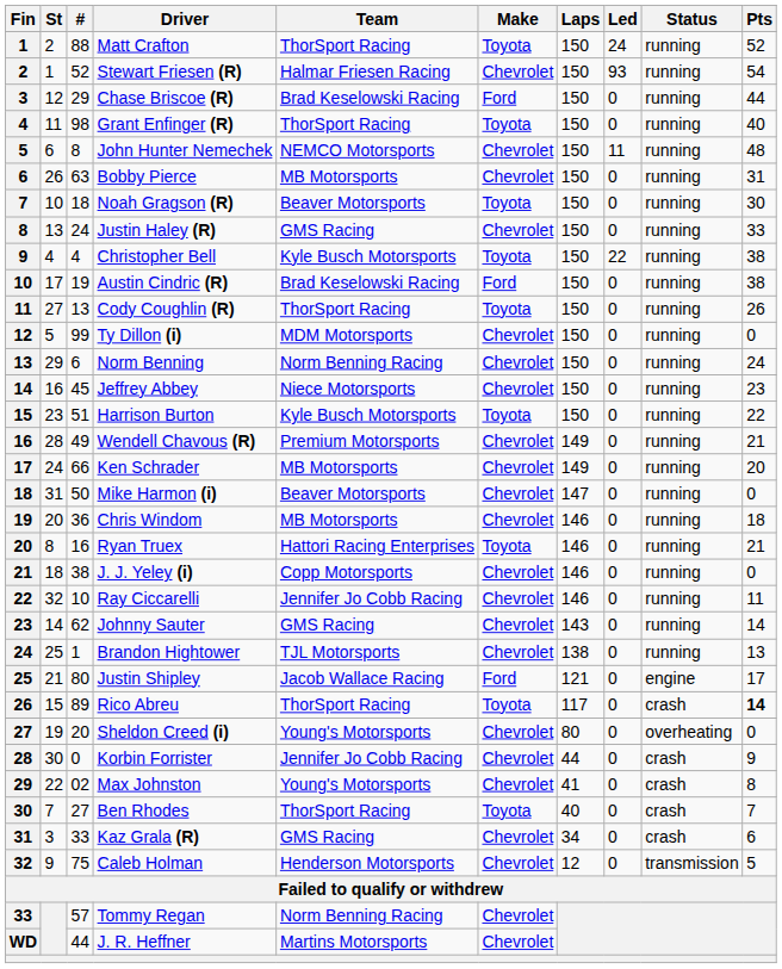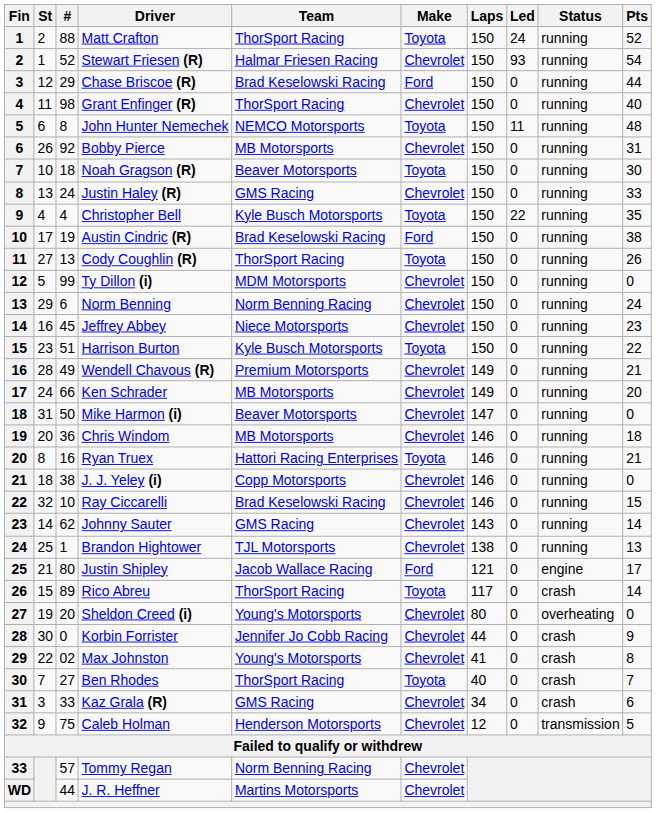Grant Enfinger (R) | Make: Toyota -> Chevrolet
John Hunter Nemechek | Make: Chevrolet -> Toyota
Bobby Pierce | #: 63 -> 92
Christopher Bell | Pts: 38 -> 35
Ray Ciccarelli | Team: Jennifer Jo Cobb Racing -> Brad Keselowski Racing
Ray Ciccarelli | Pts: 11 -> 15
Rico Abreu | Pts: bold -> normal
